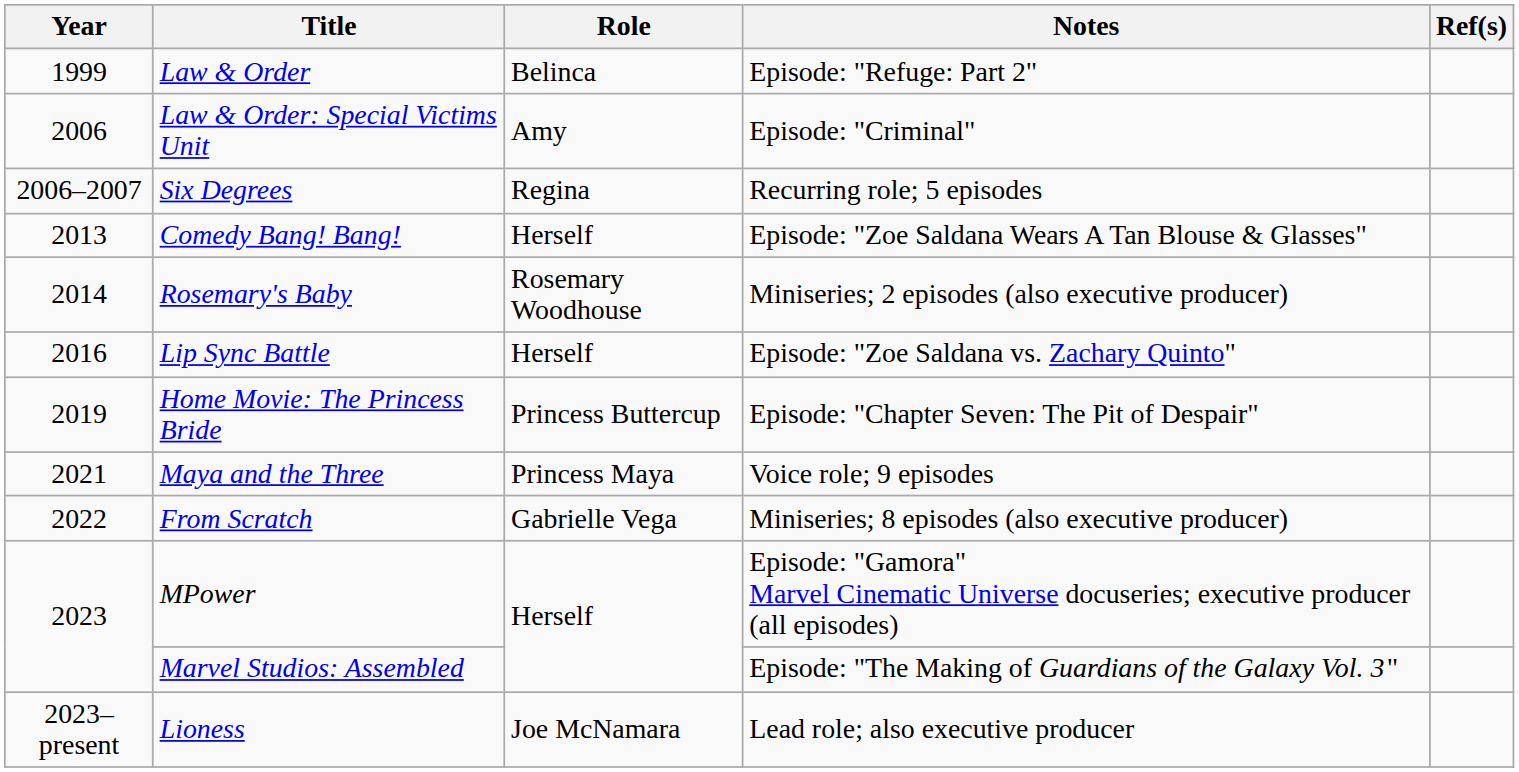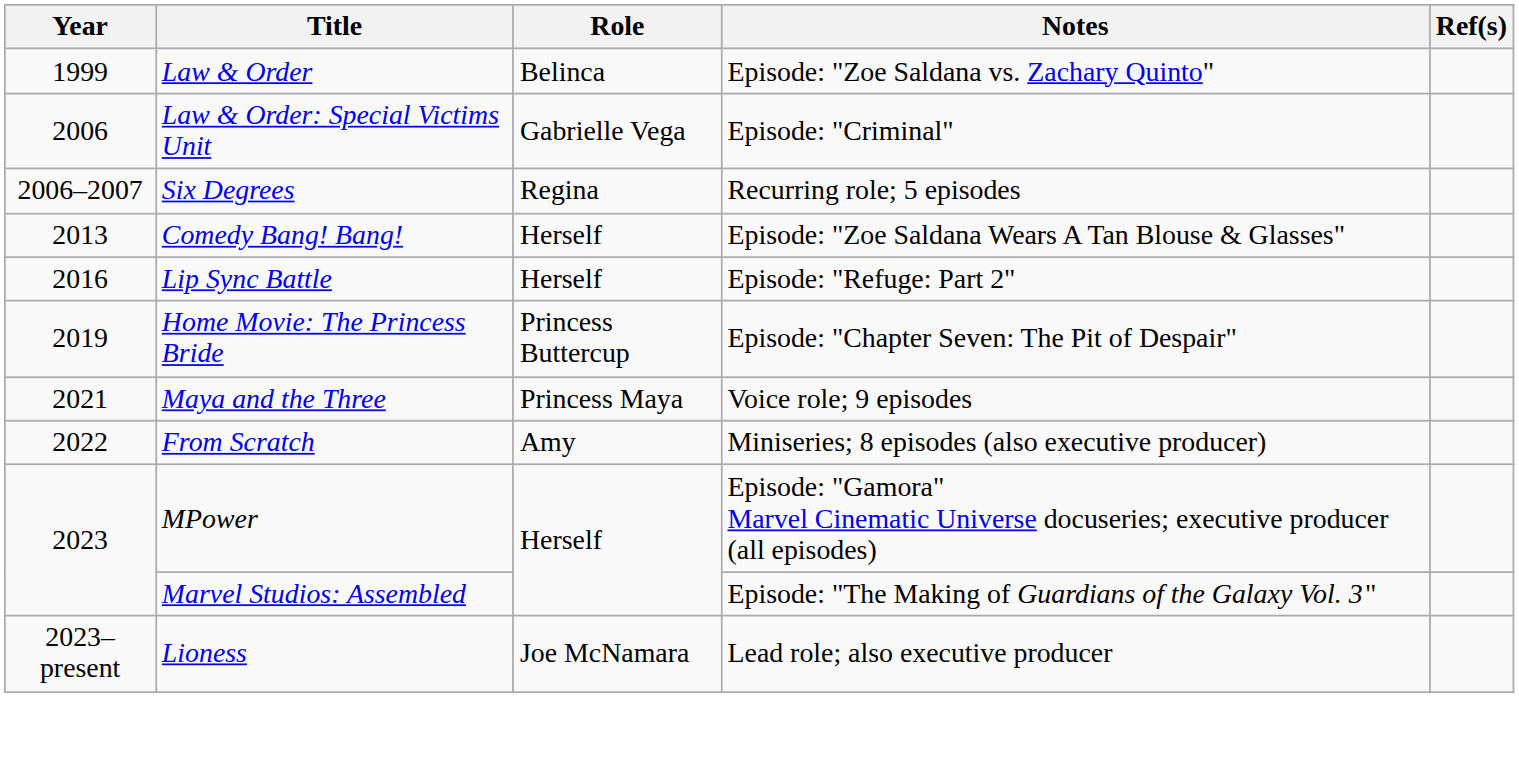Law & Order | Notes: Episode: "Refuge: Part 2" -> Episode: "Zoe Saldana vs. Zachary Quinto"
Law & Order: Special Victims Unit | Role: Amy -> Gabrielle Vega
- row: 2014 | Rosemary's Baby | Rosemary Woodhouse | Miniseries; 2 episodes (also executive producer)
Lip Sync Battle | Notes: Episode: "Zoe Saldana vs. Zachary Quinto" -> Episode: "Refuge: Part 2"
From Scratch | Role: Gabrielle Vega -> Amy
